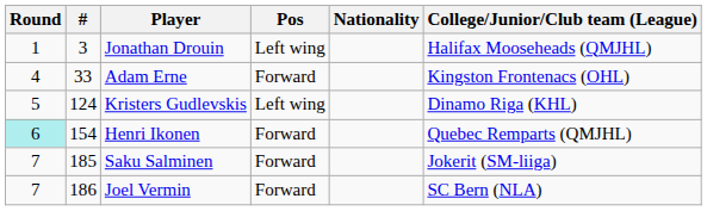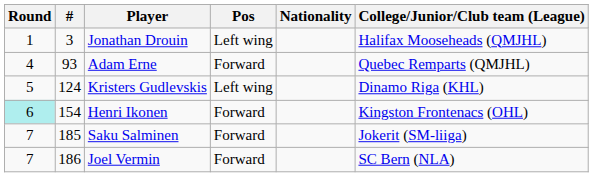Adam Erne | #: 33 -> 93
Adam Erne | College/Junior/Club team (League): Kingston Frontenacs (OHL) -> Quebec Remparts (QMJHL)
Henri Ikonen | College/Junior/Club team (League): Quebec Remparts (QMJHL) -> Kingston Frontenacs (OHL)
